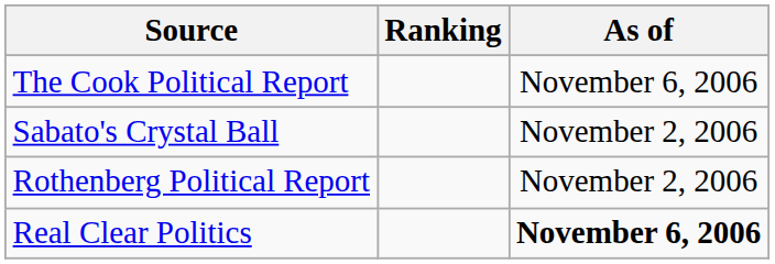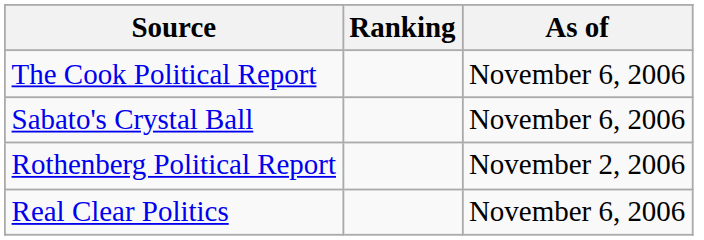Sabato's Crystal Ball | As of: November 2, 2006 -> November 6, 2006
Real Clear Politics | As of: bold -> normal
